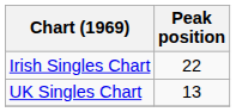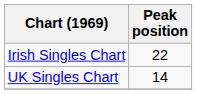UK Singles Chart | Peak position: 13 -> 14
